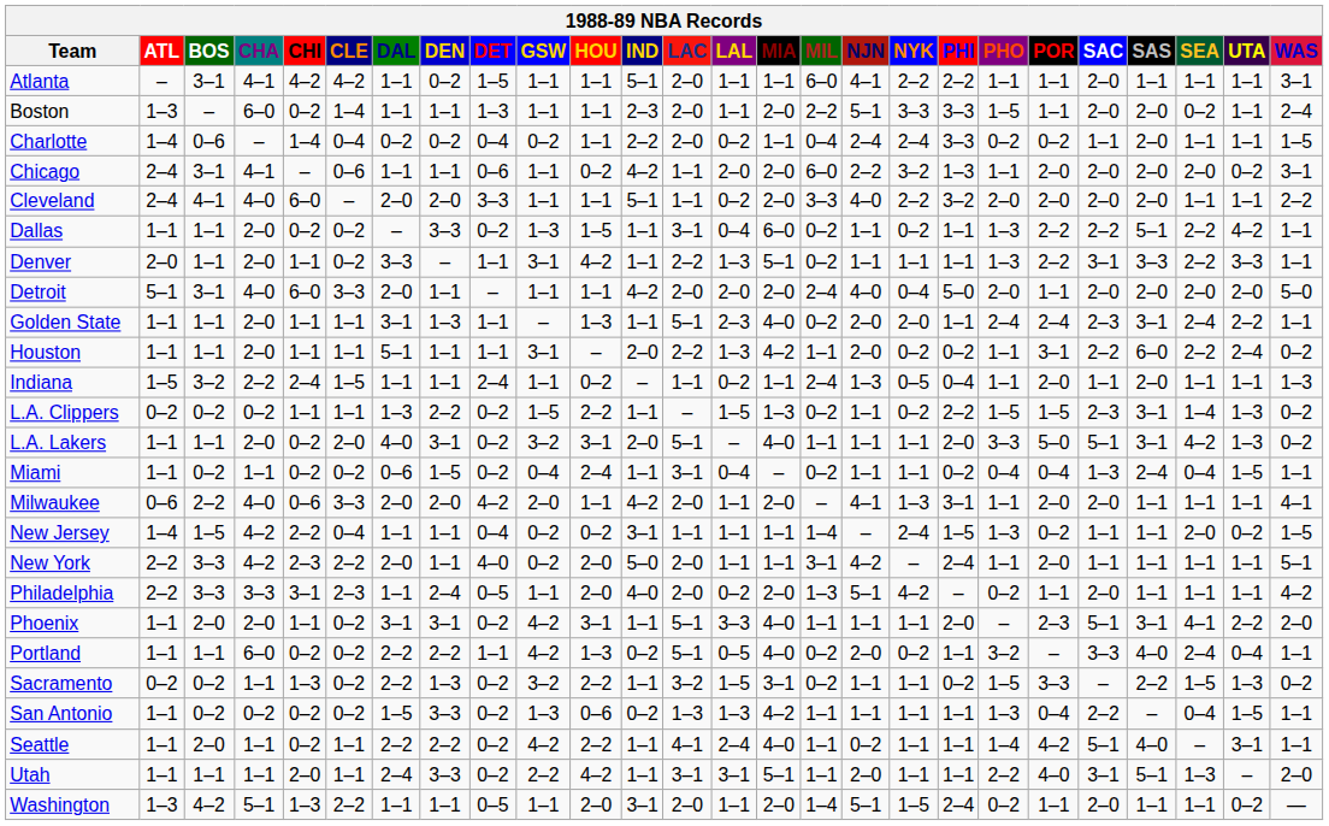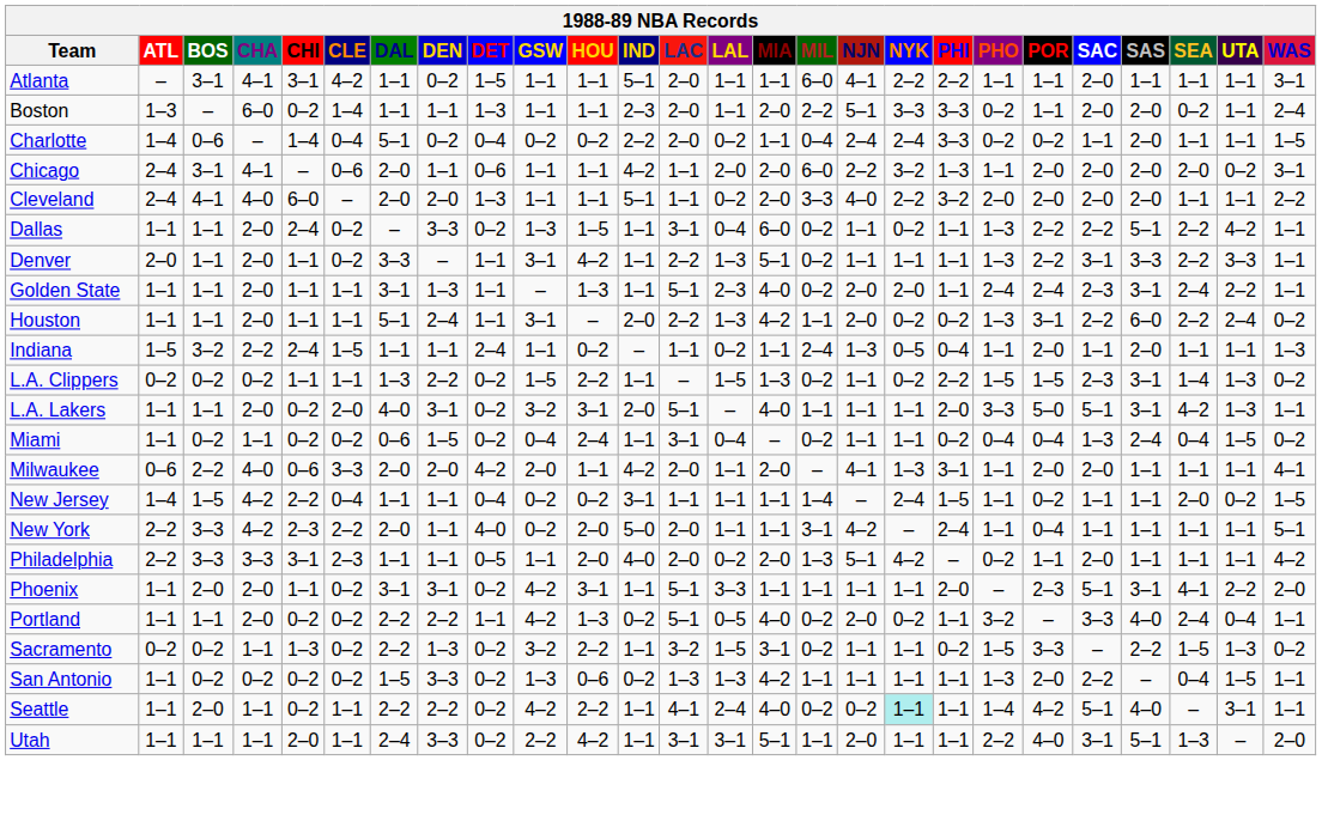Atlanta | CHI: 4–2 -> 3–1
Boston | PHO: 1–5 -> 0–2
Charlotte | DAL: 0–2 -> 5–1
Charlotte | HOU: 1–1 -> 0–2
Chicago | DAL: 1–1 -> 2–0
Chicago | HOU: 0–2 -> 1–1
Cleveland | DET: 3–3 -> 1–3
Dallas | CHI: 0–2 -> 2–4
- row: Detroit | 5–1 | 3–1 | 4–0 | 6–0 | 3–3 | 2–0 | 1–1 | – | 1–1 | 1–1 | 4–2 | 2–0 | 2–0 | 2–0 | 2–4 | 4–0 | 0–4 | 5–0 | 2–0 | 1–1 | 2–0 | 2–0 | 2–0 | 2–0 | 5–0
Houston | DEN: 1–1 -> 2–4
Houston | PHO: 1–1 -> 1–3
L.A. Lakers | WAS: 0–2 -> 1–1
Miami | WAS: 1–1 -> 0–2
New Jersey | PHO: 1–3 -> 1–1
New York | POR: 2–0 -> 0–4
Philadelphia | DEN: 2–4 -> 1–1
Phoenix | MIA: 4–0 -> 1–1
Portland | CHA: 6–0 -> 2–0
San Antonio | POR: 0–4 -> 2–0
Seattle | MIL: 1–1 -> 0–2
Seattle | NYK: no background -> paleturquoise background
- row: Washington | 1–3 | 4–2 | 5–1 | 1–3 | 2–2 | 1–1 | 1–1 | 0–5 | 1–1 | 2–0 | 3–1 | 2–0 | 1–1 | 2–0 | 1–4 | 5–1 | 1–5 | 2–4 | 0–2 | 1–1 | 2–0 | 1–1 | 1–1 | 0–2 | —
